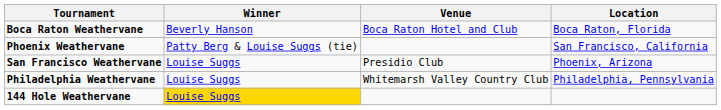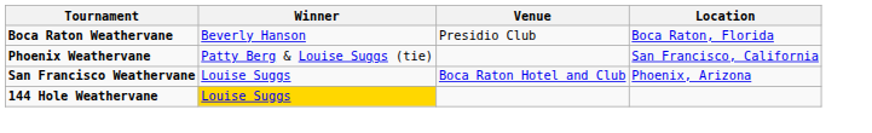Boca Raton Weathervane | Venue: Boca Raton Hotel and Club -> Presidio Club
San Francisco Weathervane | Venue: Presidio Club -> Boca Raton Hotel and Club
- row: Philadelphia Weathervane | Louise Suggs | Whitemarsh Valley Country Club | Philadelphia, Pennsylvania
